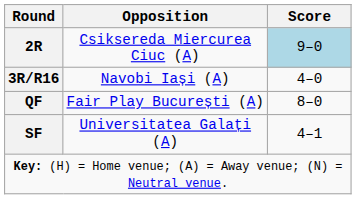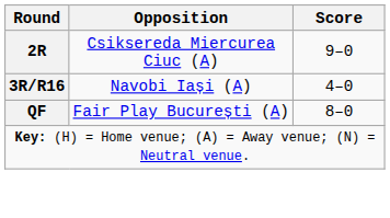2R | Score: lightblue background -> no background
- row: SF | Universitatea Galați (A) | 4–1
